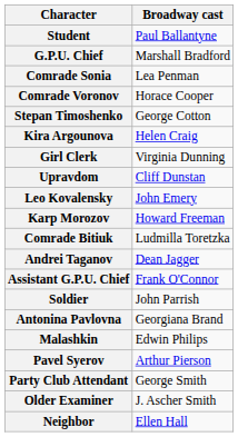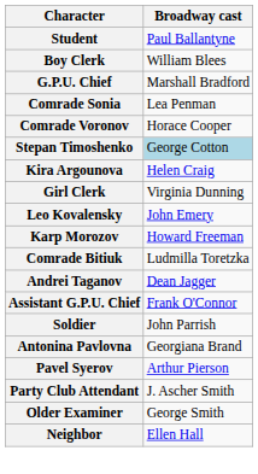+ row: Boy Clerk | William Blees
Stepan Timoshenko | Broadway cast: no background -> lightblue background
- row: Upravdom | Cliff Dunstan
- row: Malashkin | Edwin Philips
Party Club Attendant | Broadway cast: George Smith -> J. Ascher Smith
Older Examiner | Broadway cast: J. Ascher Smith -> George Smith
